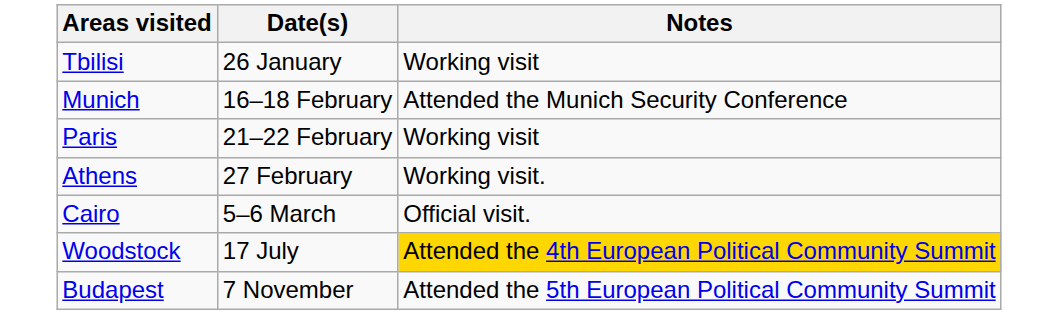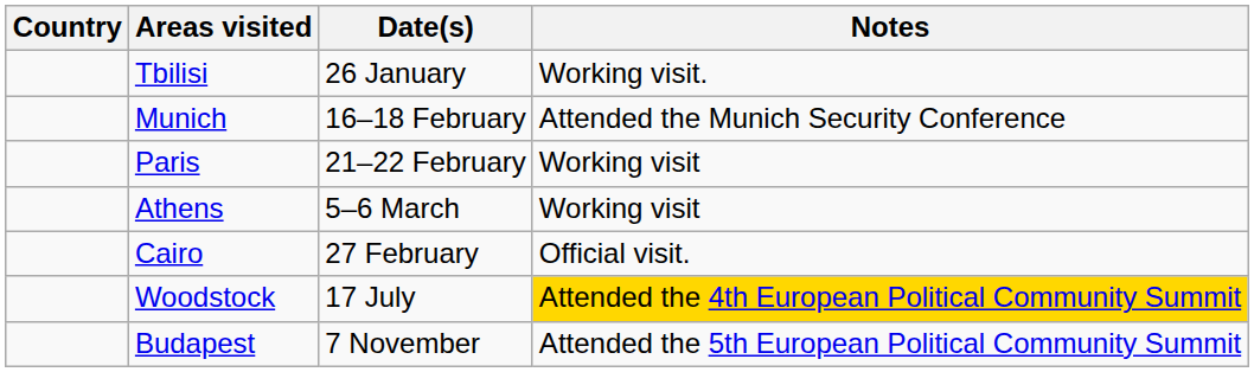+ column: Country
Tbilisi | Notes: Working visit -> Working visit.
Athens | Date(s): 27 February -> 5–6 March
Athens | Notes: Working visit. -> Working visit
Cairo | Date(s): 5–6 March -> 27 February
